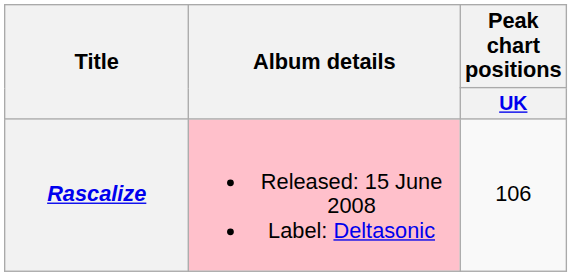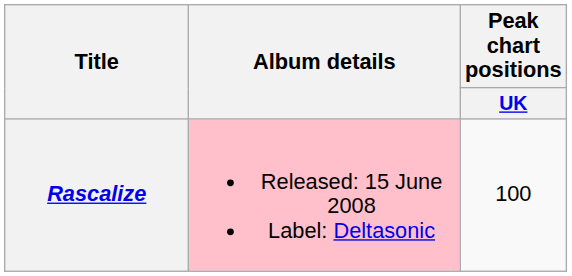Rascalize | Peak chart positions / UK: 106 -> 100
